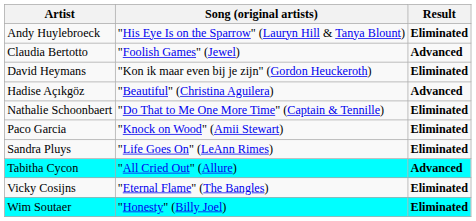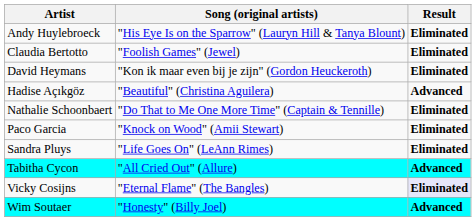Claudia Bertotto | Result: Advanced -> Eliminated
Vicky Cosijns | Result: no background -> lavender background
Wim Soutaer | Result: Eliminated -> Advanced
